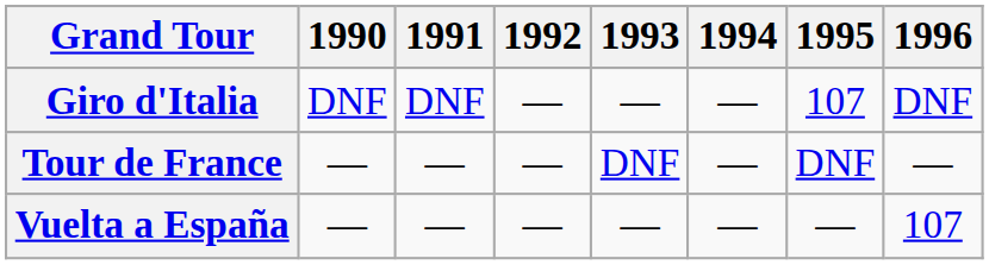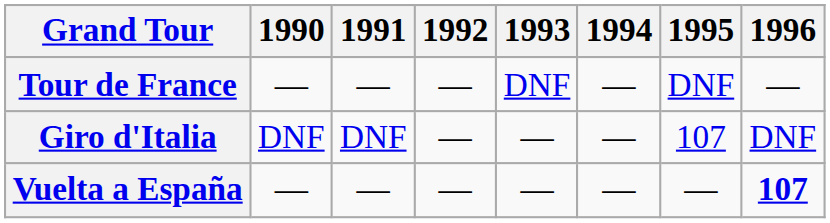rows swapped: Giro d'Italia <-> Tour de France
Vuelta a España | 1996: normal -> bold
